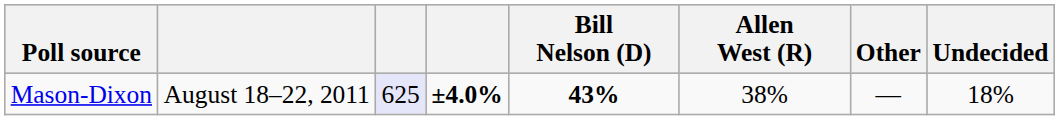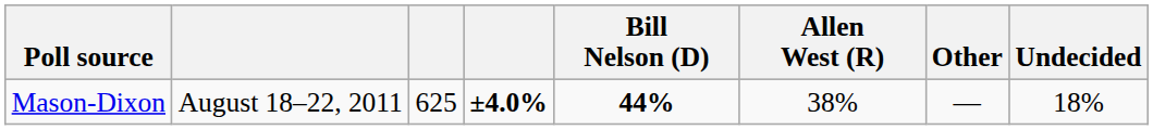Mason-Dixon | column 3: lavender background -> no background
Mason-Dixon | Bill Nelson (D): 43% -> 44%
